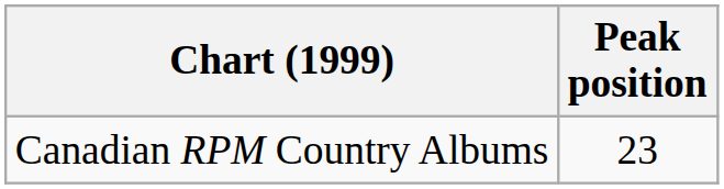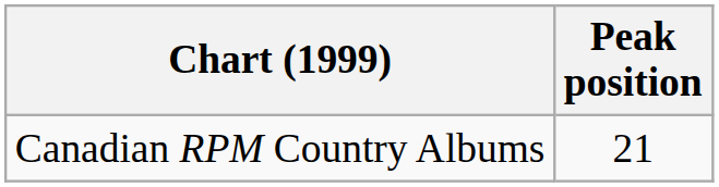Canadian RPM Country Albums | Peak position: 23 -> 21
